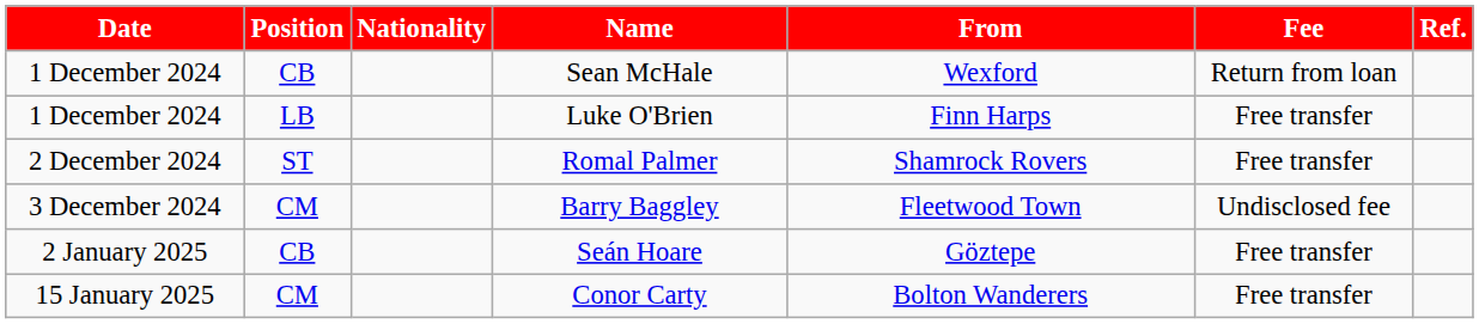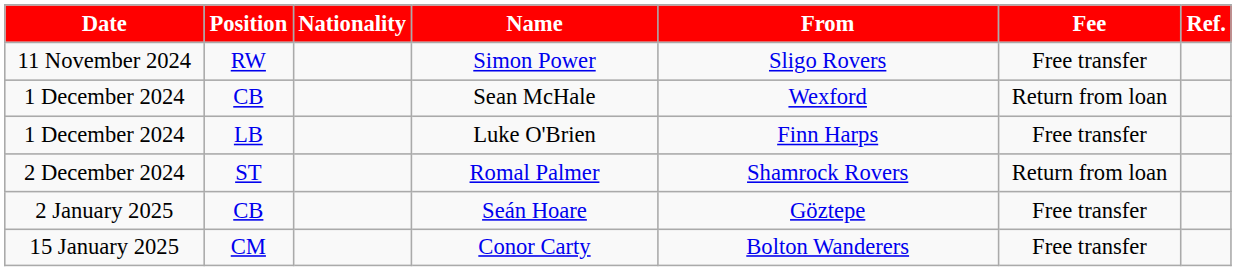+ row: 11 November 2024 | RW | Simon Power | Sligo Rovers | Free transfer
Romal Palmer | Fee: Free transfer -> Return from loan
- row: 3 December 2024 | CM | Barry Baggley | Fleetwood Town | Undisclosed fee
